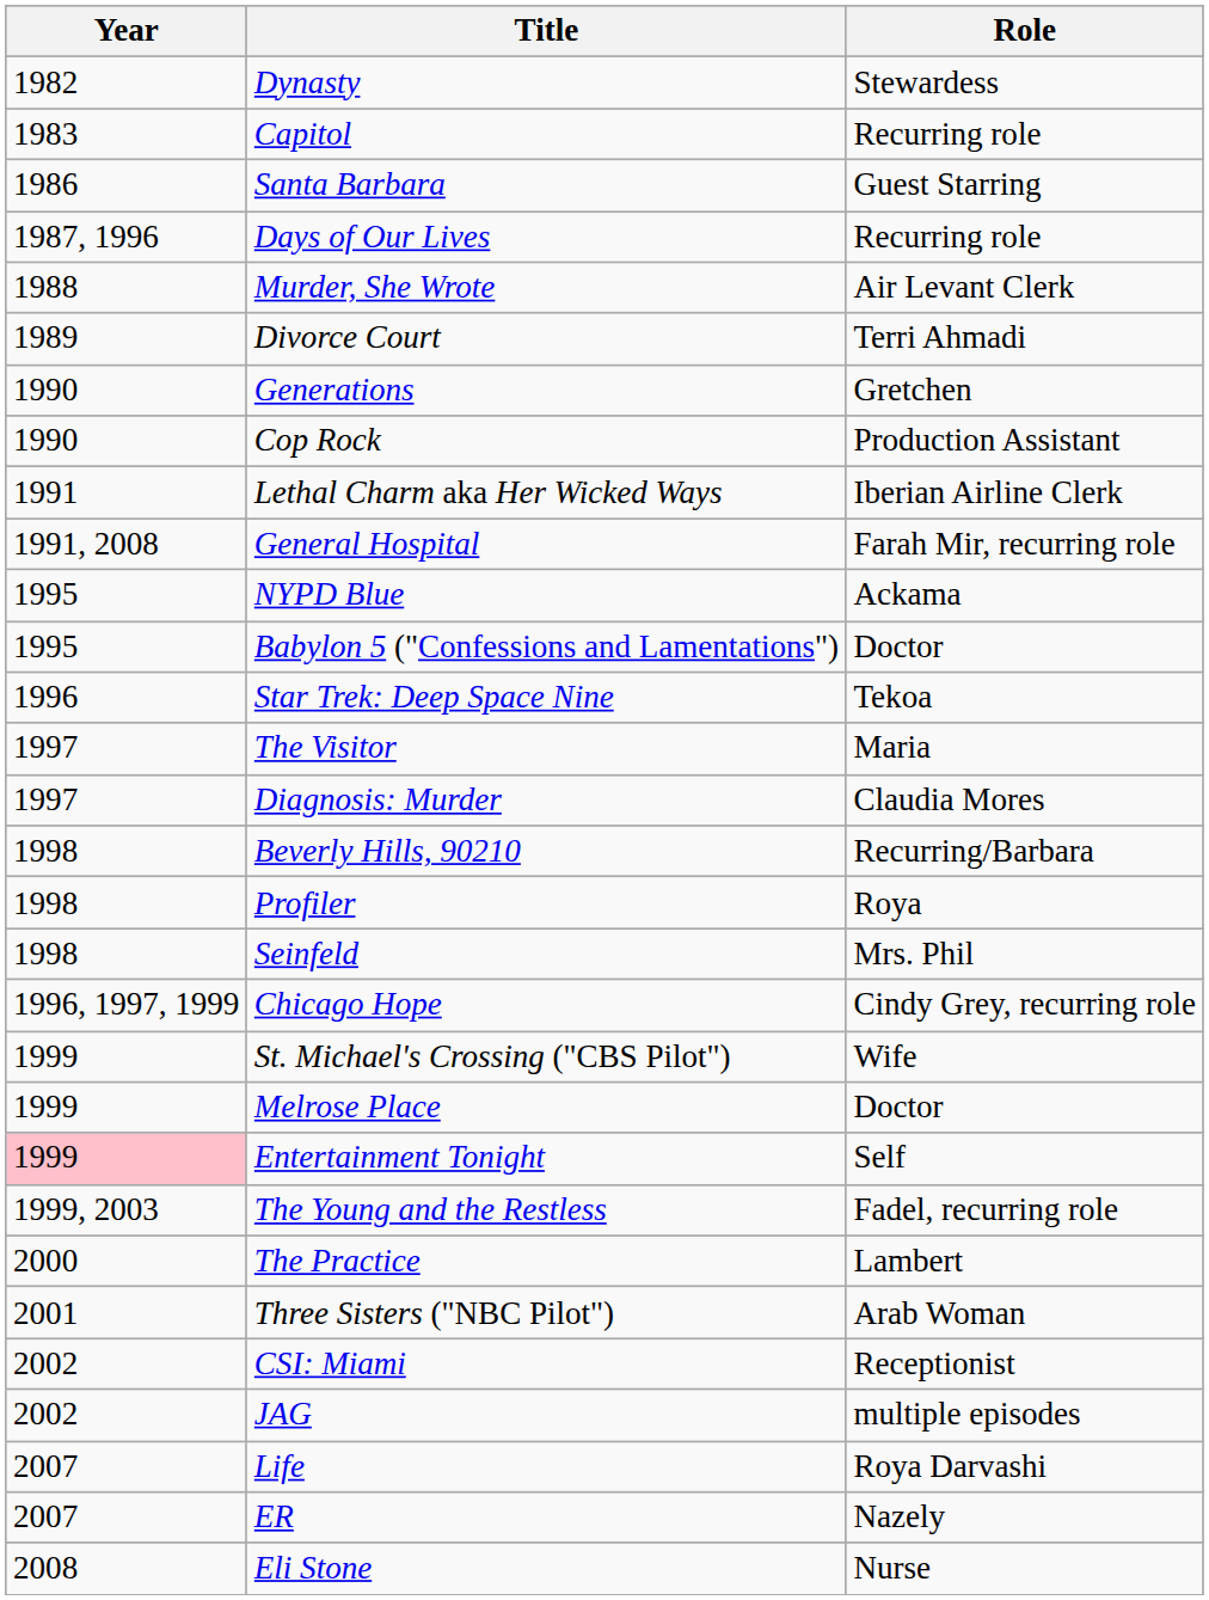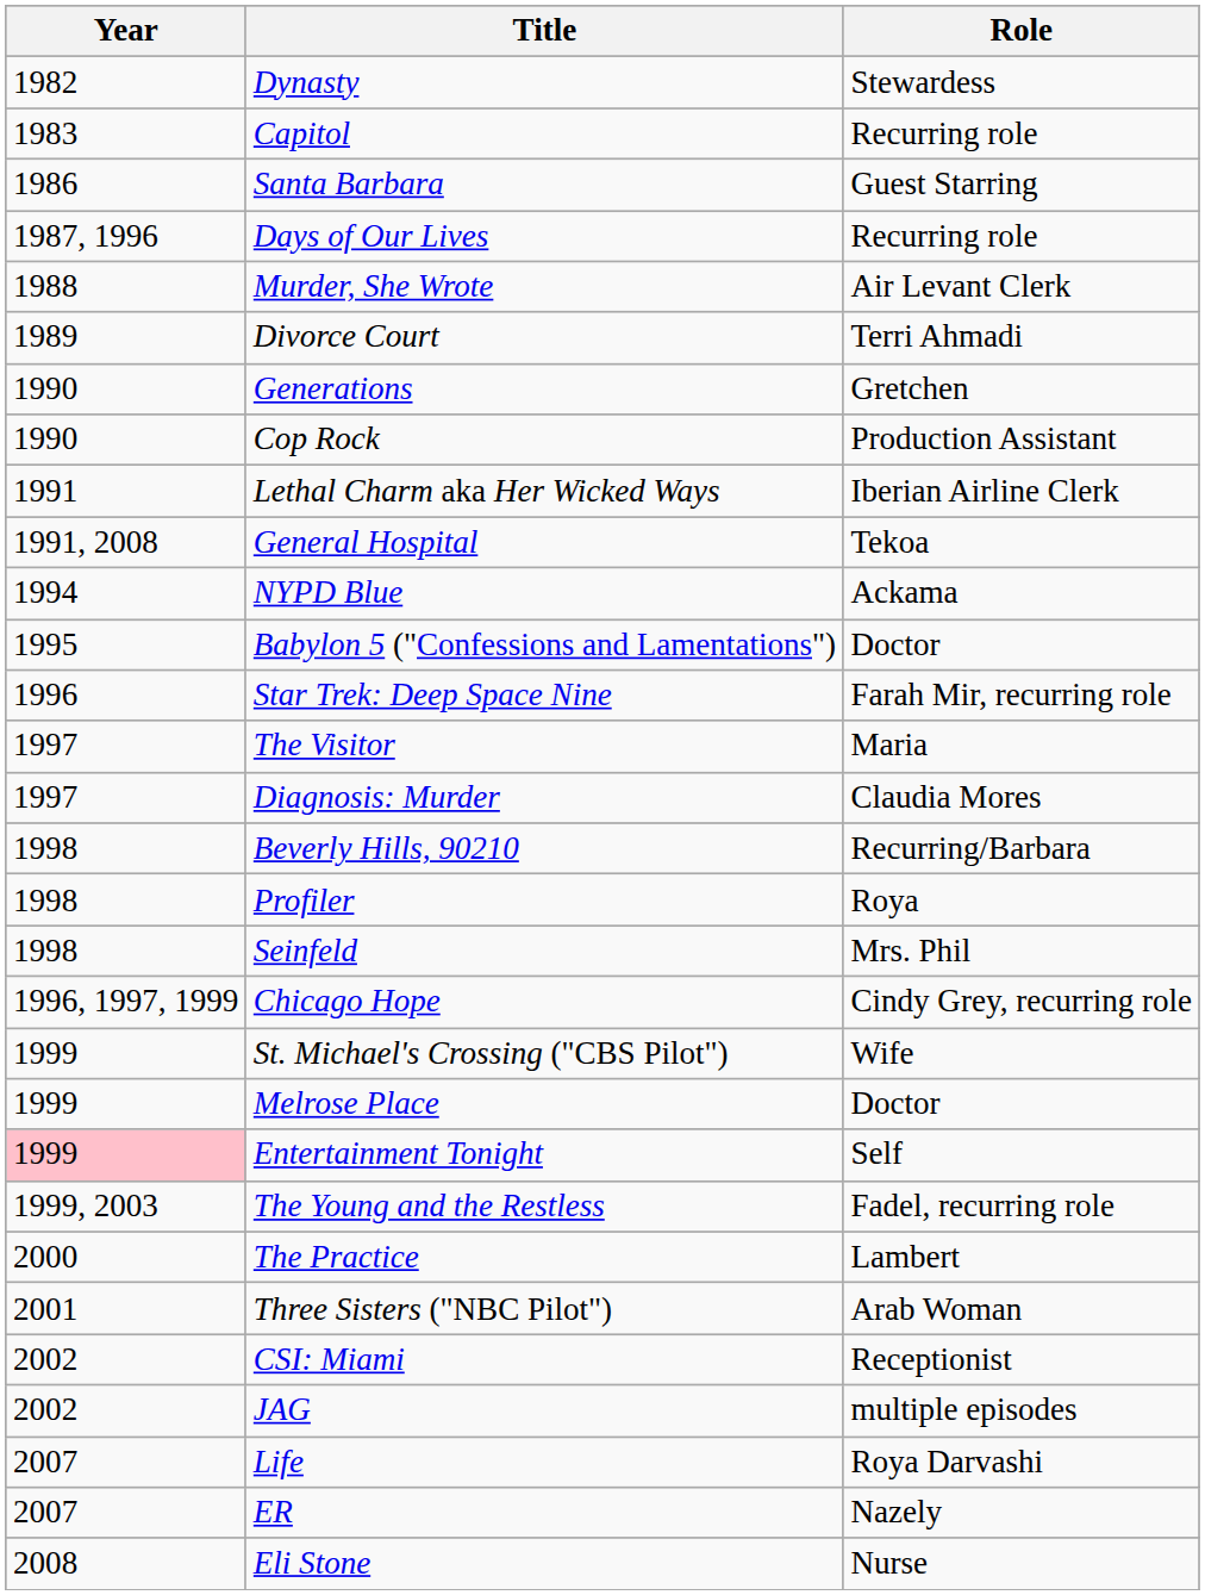General Hospital | Role: Farah Mir, recurring role -> Tekoa
NYPD Blue | Year: 1995 -> 1994
Star Trek: Deep Space Nine | Role: Tekoa -> Farah Mir, recurring role
